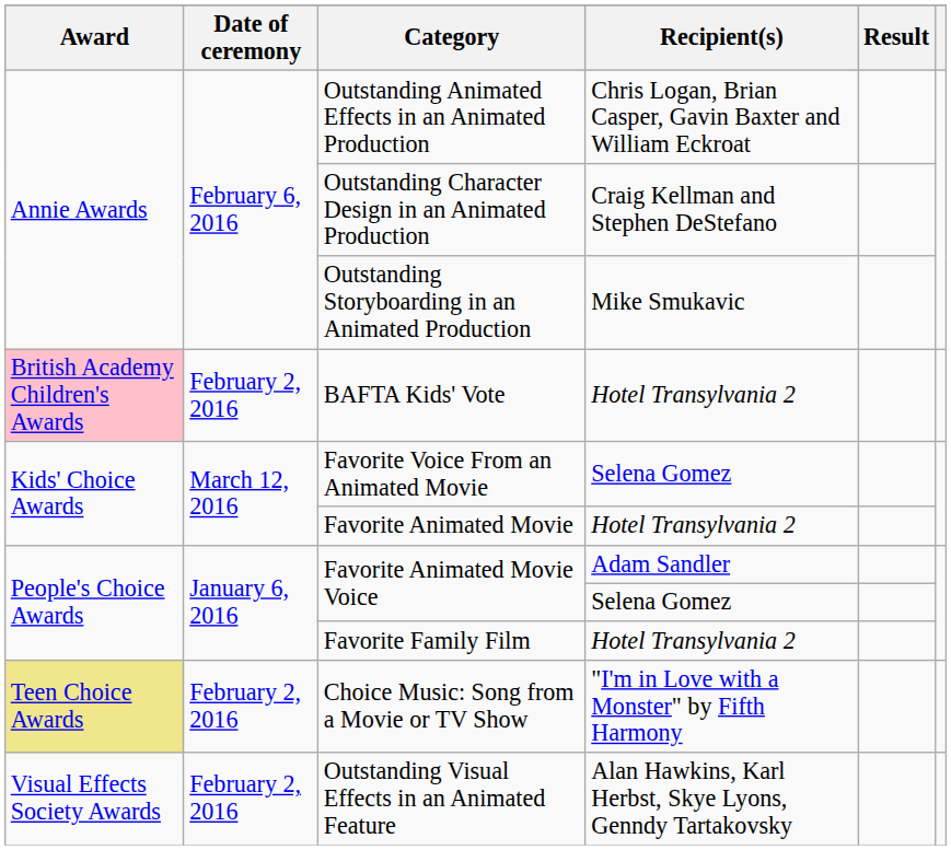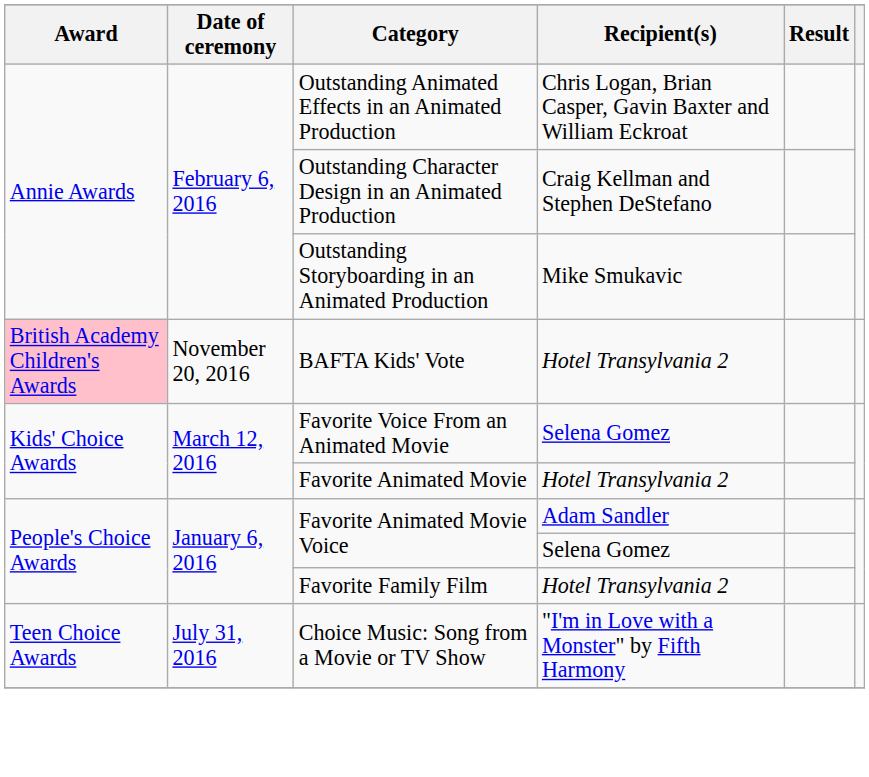BAFTA Kids' Vote | Date of ceremony: February 2, 2016 -> November 20, 2016
Choice Music: Song from a Movie or TV Show | Award: khaki background -> no background
Choice Music: Song from a Movie or TV Show | Date of ceremony: February 2, 2016 -> July 31, 2016
- row: Visual Effects Society Awards | February 2, 2016 | Outstanding Visual Effects in an Animated Feature | Alan Hawkins, Karl Herbst, Skye Lyons, Genndy Tartakovsky
